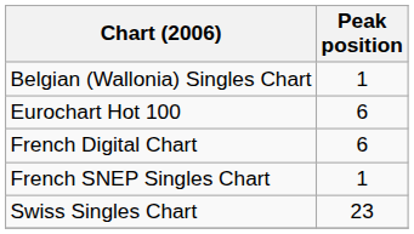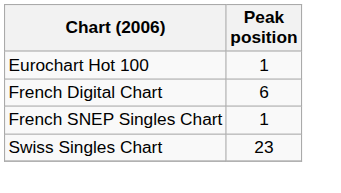- row: Belgian (Wallonia) Singles Chart | 1
Eurochart Hot 100 | Peak position: 6 -> 1
